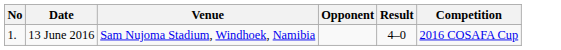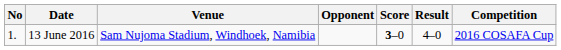+ column: Score | 3–0
